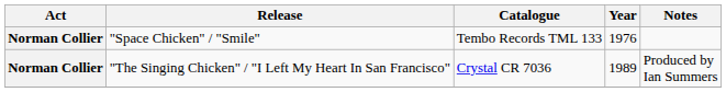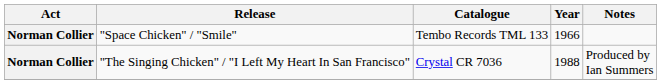"Space Chicken" / "Smile" | Year: 1976 -> 1966
"The Singing Chicken" / "I Left My Heart In San Francisco" | Year: 1989 -> 1988
